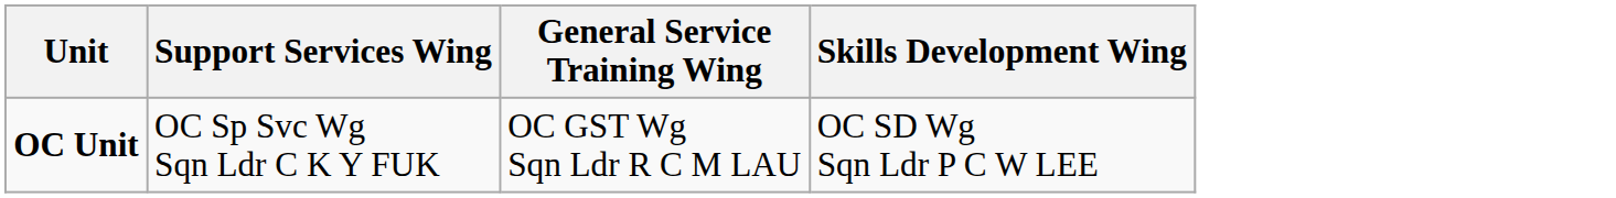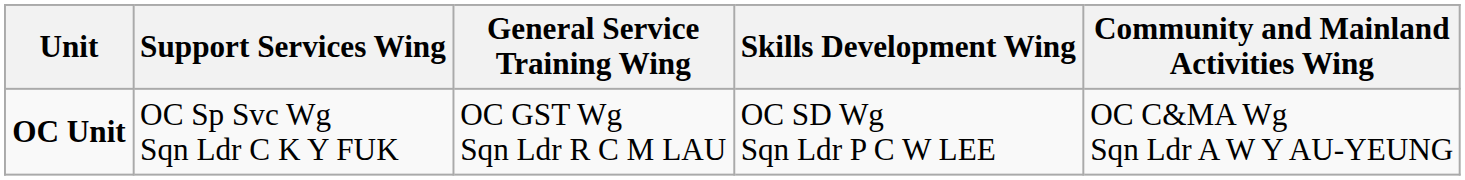+ column: Community and Mainland Activities Wing | OC C&MA Wg Sqn Ldr A W Y AU-YEUNG
